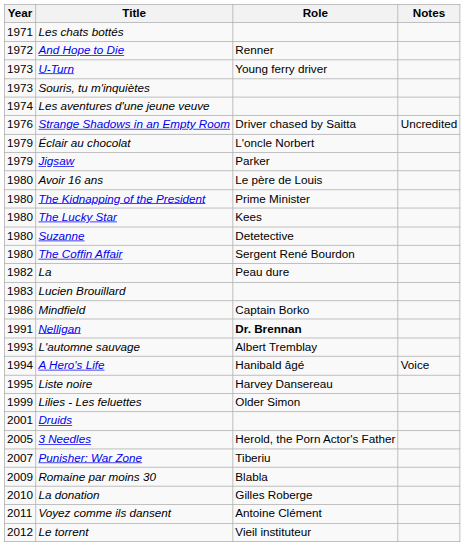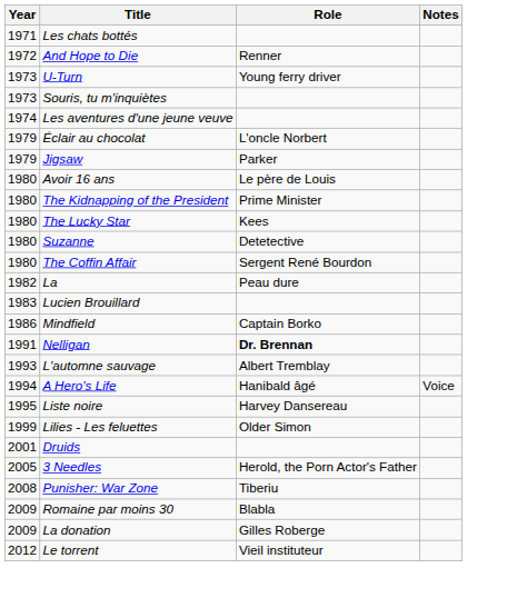- row: 1976 | Strange Shadows in an Empty Room | Driver chased by Saitta | Uncredited
Punisher: War Zone | Year: 2007 -> 2008
La donation | Year: 2010 -> 2009
- row: 2011 | Voyez comme ils dansent | Antoine Clément
